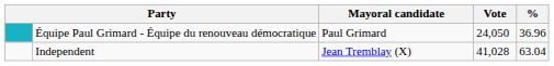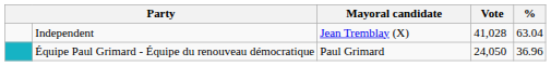rows swapped: Independent <-> Équipe Paul Grimard - Équipe du renouveau démocratique
